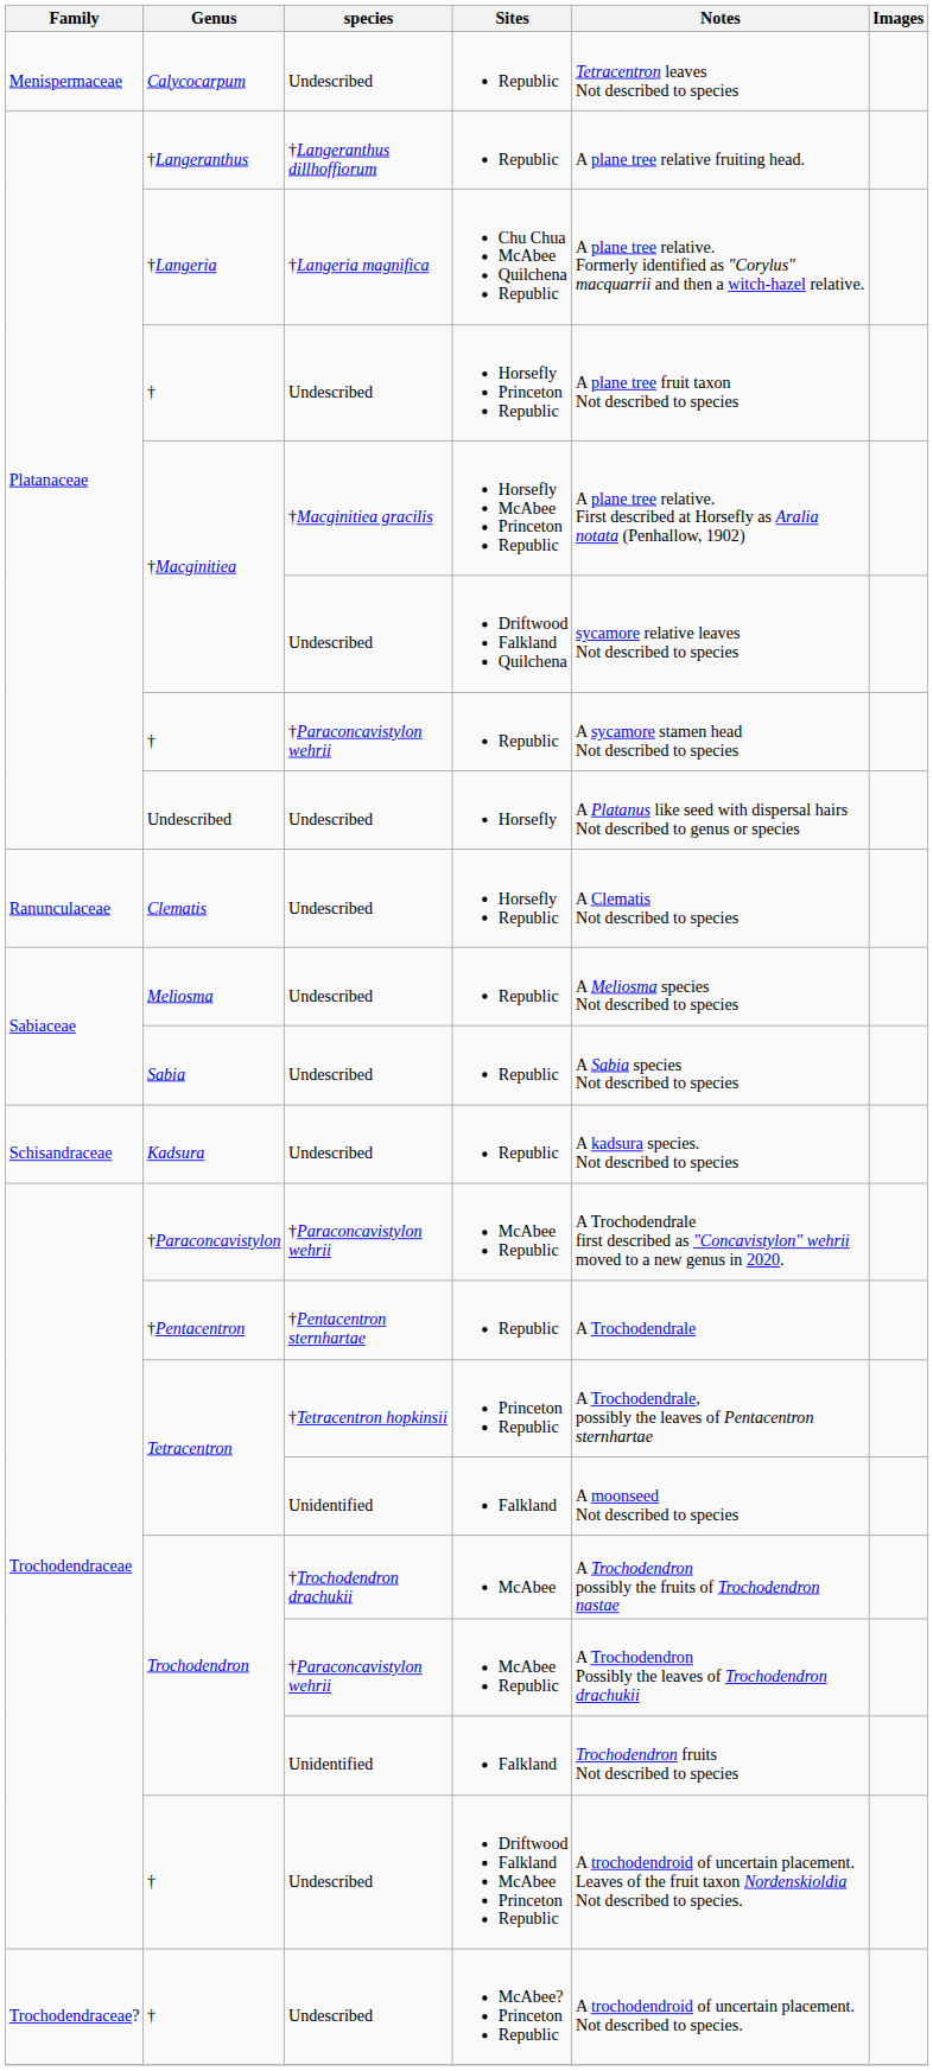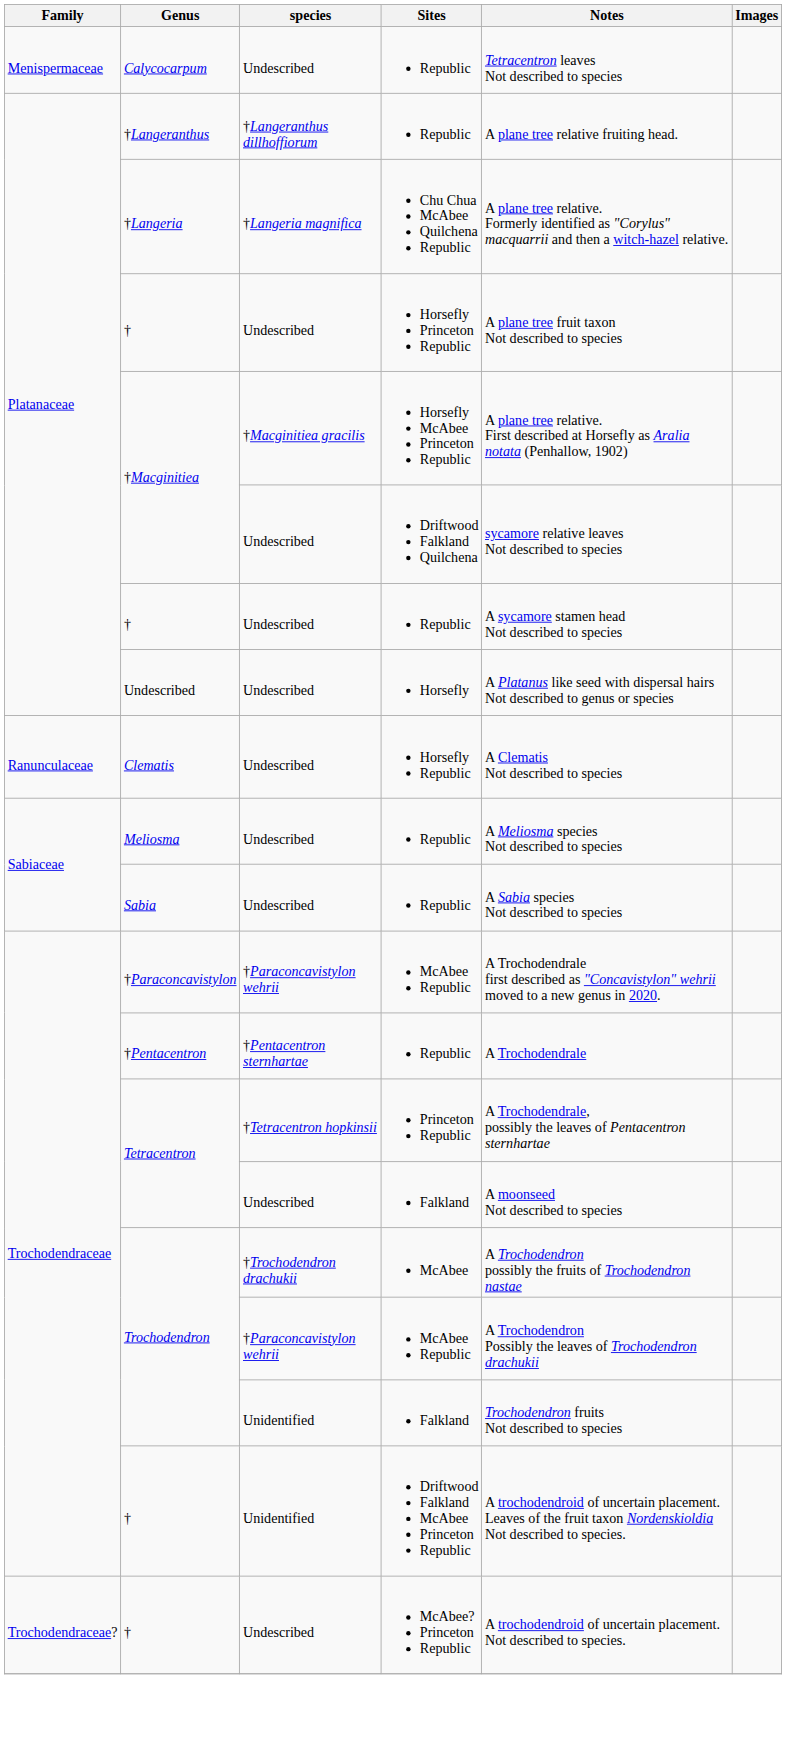† / Republic | species: †Paraconcavistylon wehrii -> Undescribed
- row: Schisandraceae | Kadsura | Undescribed | Republic | A kadsura species. Not described to species
Tetracentron / Falkland | species: Unidentified -> Undescribed
† / Driftwood Falkland McAbee Princeton Republic | species: Undescribed -> Unidentified
